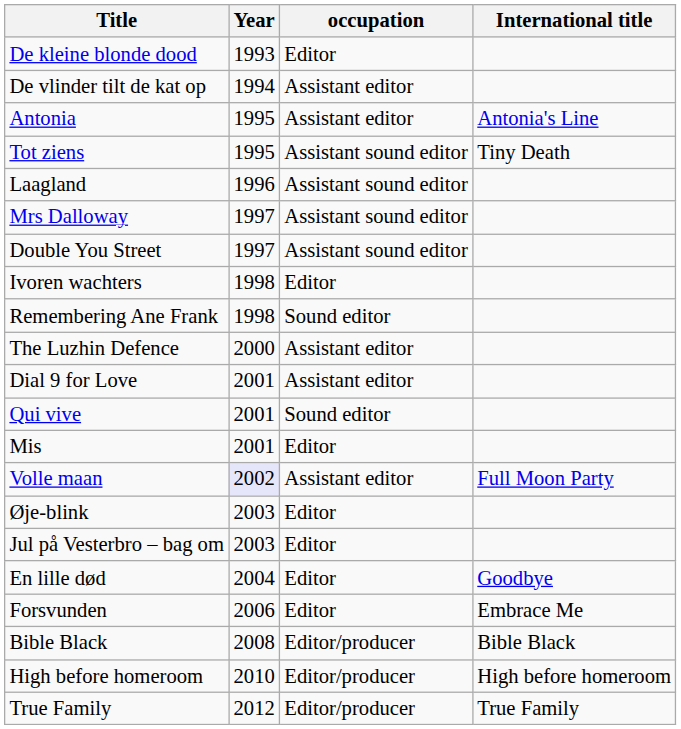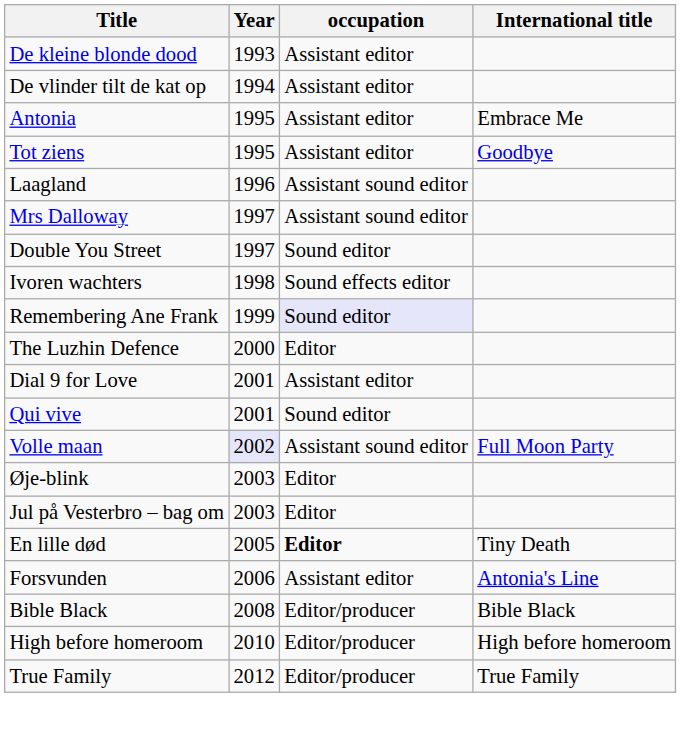De kleine blonde dood | occupation: Editor -> Assistant editor
Antonia | International title: Antonia's Line -> Embrace Me
Tot ziens | occupation: Assistant sound editor -> Assistant editor
Tot ziens | International title: Tiny Death -> Goodbye
Double You Street | occupation: Assistant sound editor -> Sound editor
Ivoren wachters | occupation: Editor -> Sound effects editor
Remembering Ane Frank | Year: 1998 -> 1999
Remembering Ane Frank | occupation: no background -> lavender background
The Luzhin Defence | occupation: Assistant editor -> Editor
- row: Mis | 2001 | Editor
Volle maan | occupation: Assistant editor -> Assistant sound editor
En lille død | Year: 2004 -> 2005
En lille død | occupation: normal -> bold
En lille død | International title: Goodbye -> Tiny Death
Forsvunden | occupation: Editor -> Assistant editor
Forsvunden | International title: Embrace Me -> Antonia's Line
